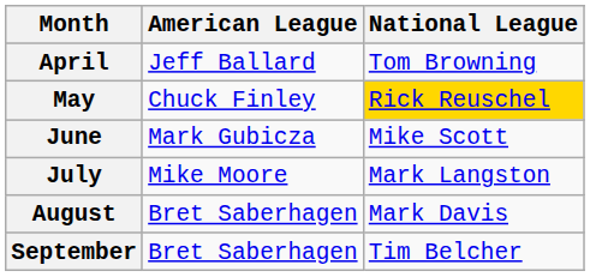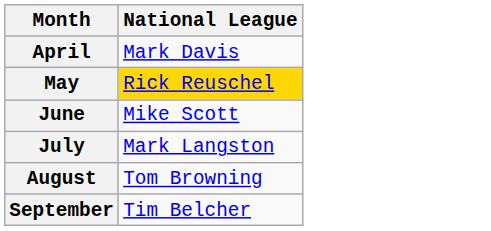- column: American League | Jeff Ballard | Chuck Finley | Mark Gubicza | Mike Moore | Bret Saberhagen | Bret Saberhagen
April | National League: Tom Browning -> Mark Davis
August | National League: Mark Davis -> Tom Browning
